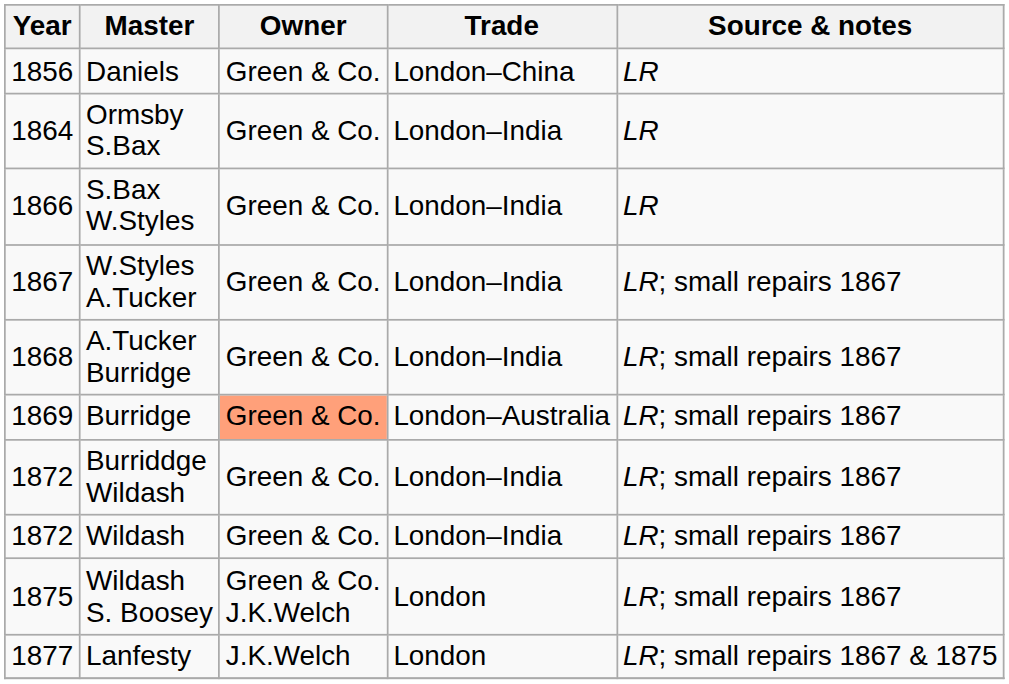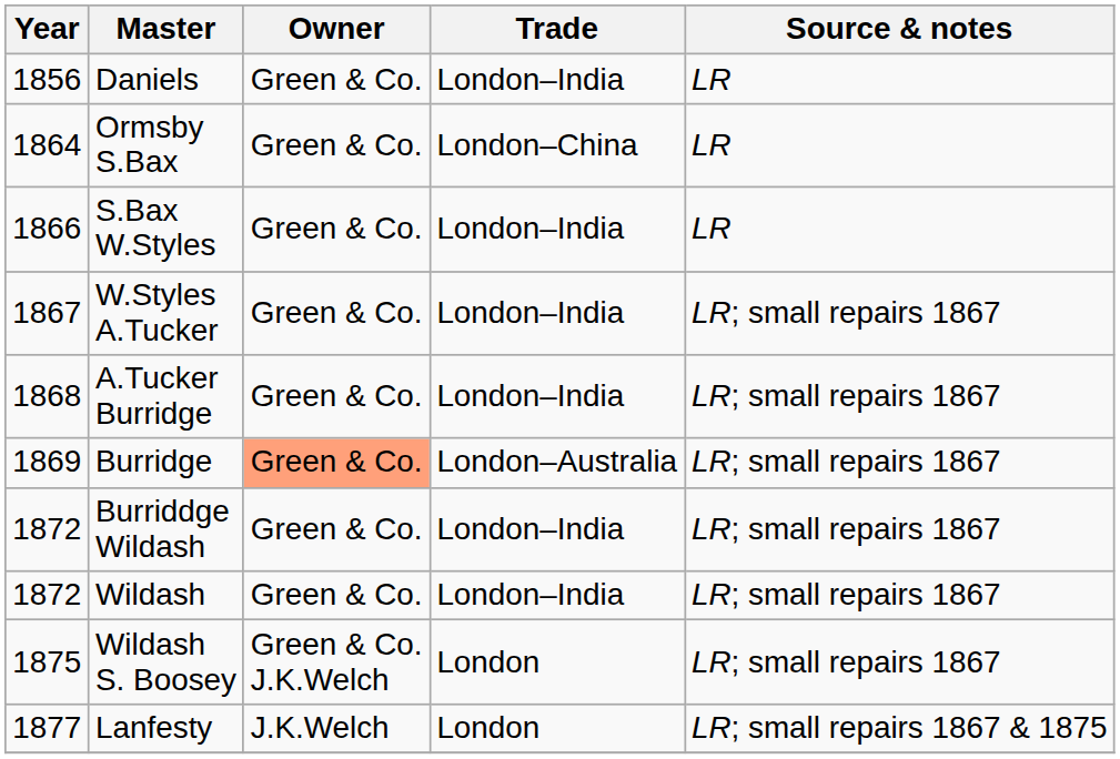Daniels | Trade: London–China -> London–India
Ormsby S.Bax | Trade: London–India -> London–China
